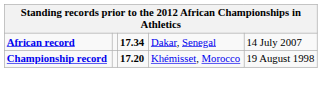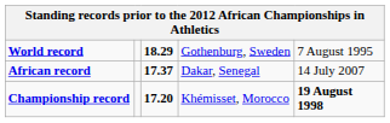+ row: World record | 18.29 | Gothenburg, Sweden | 7 August 1995
African record | column 3: 17.34 -> 17.37
Championship record | column 5: normal -> bold
